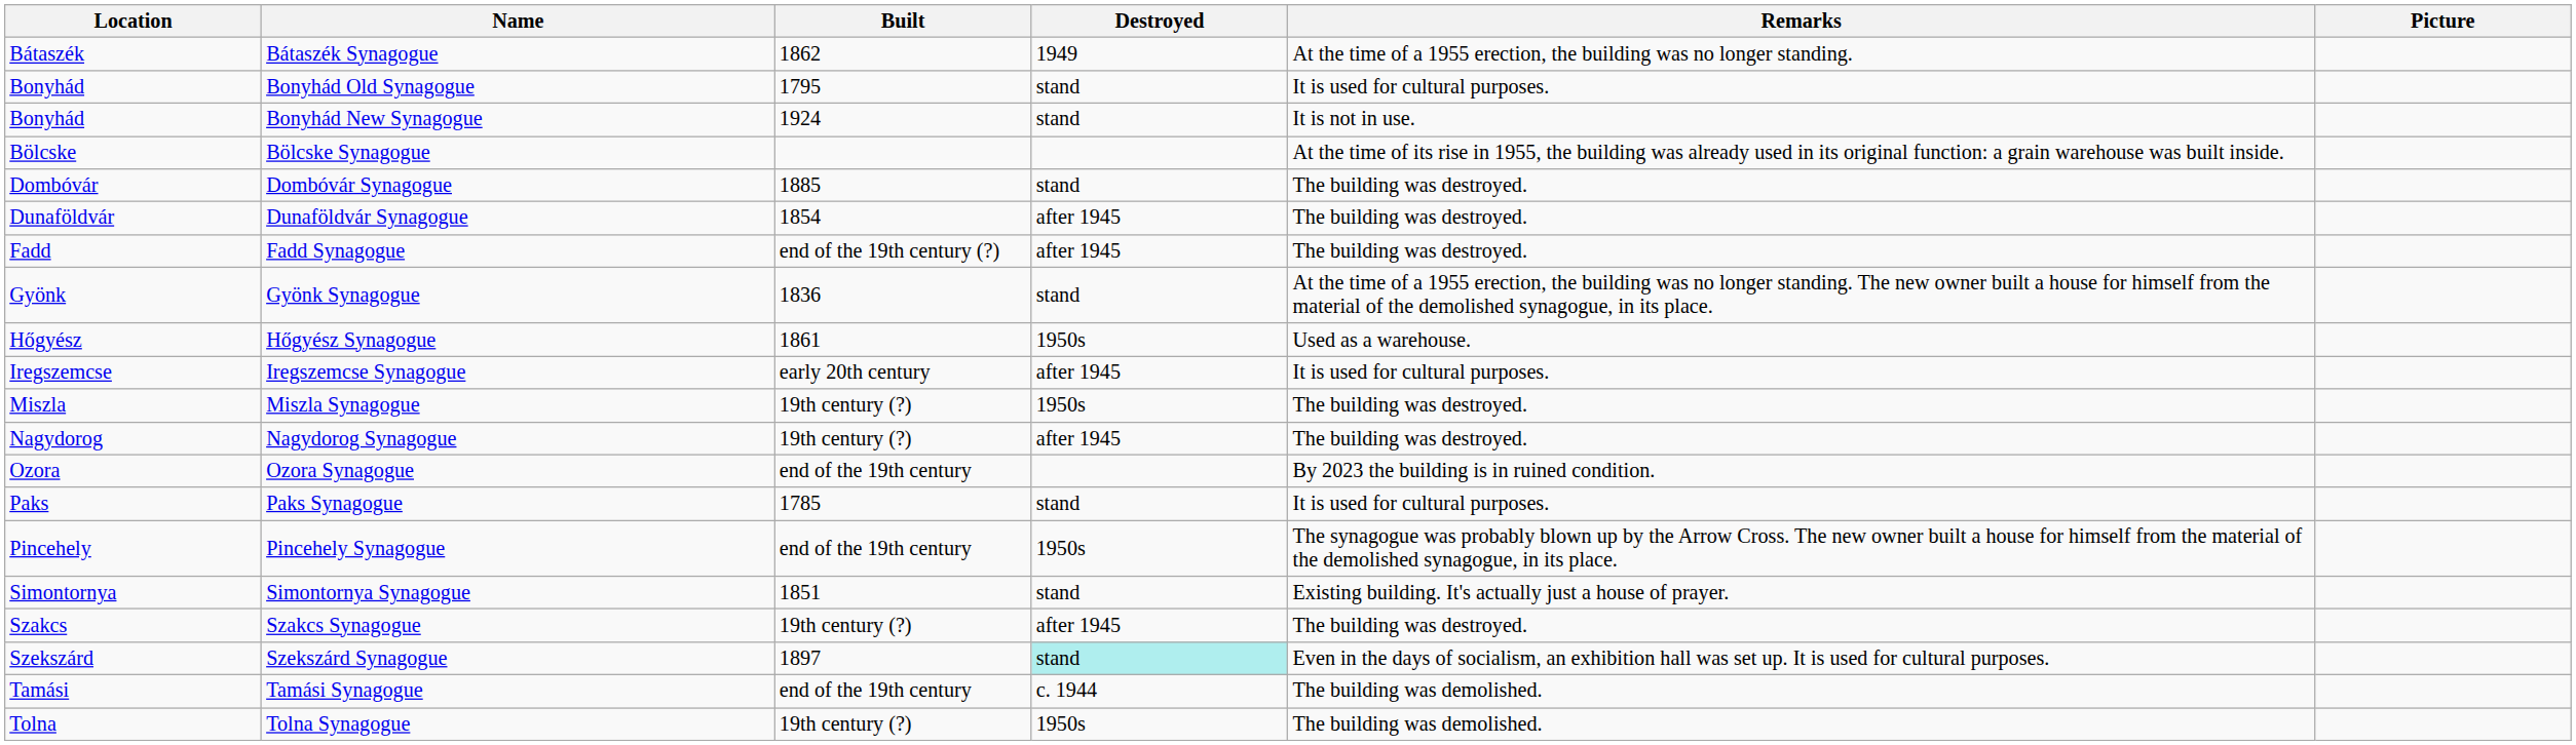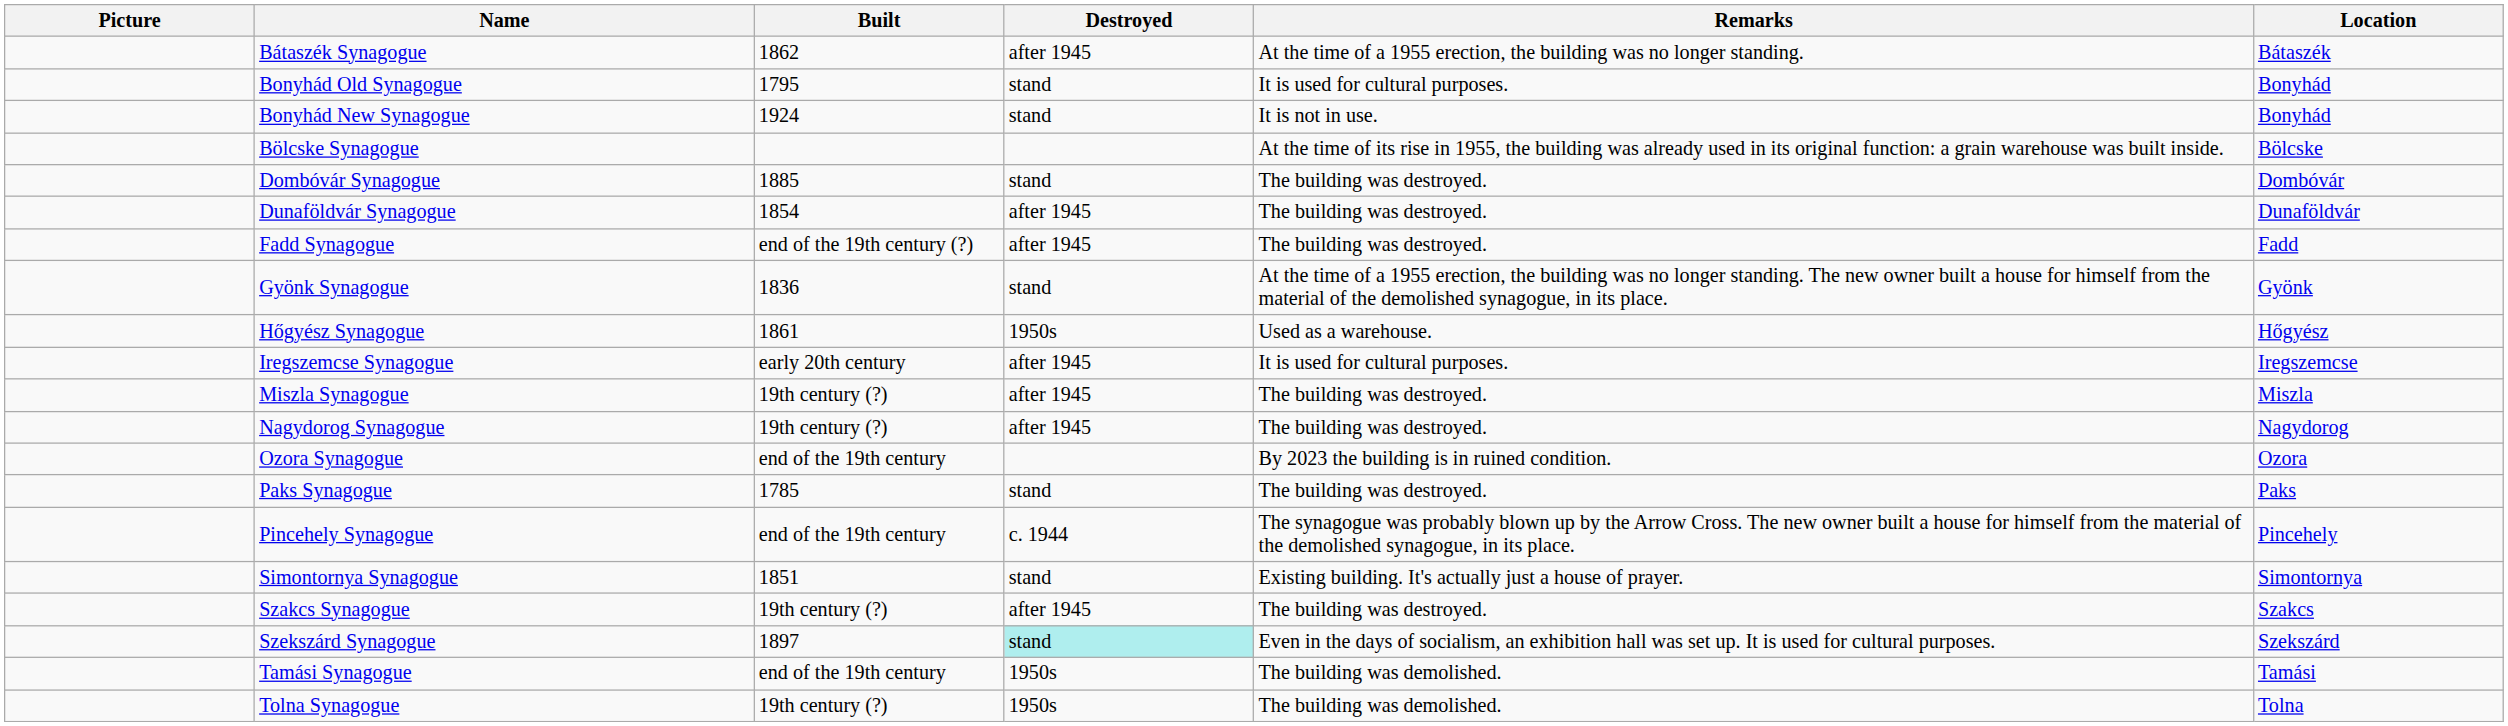columns swapped: Location <-> Picture
Bátaszék Synagogue | Destroyed: 1949 -> after 1945
Miszla Synagogue | Destroyed: 1950s -> after 1945
Paks Synagogue | Remarks: It is used for cultural purposes. -> The building was destroyed.
Pincehely Synagogue | Destroyed: 1950s -> c. 1944
Tamási Synagogue | Destroyed: c. 1944 -> 1950s
